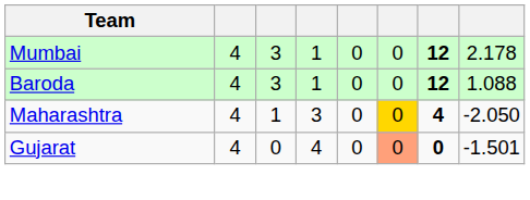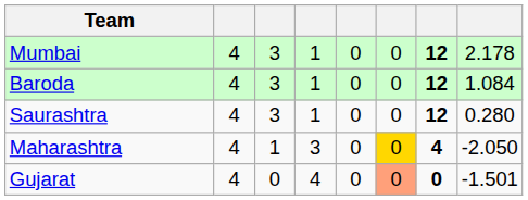Baroda | column 8: 1.088 -> 1.084
+ row: Saurashtra | 4 | 3 | 1 | 0 | 0 | 12 | 0.280
